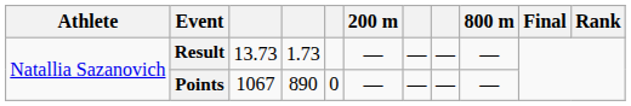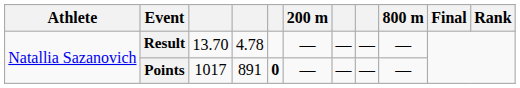Result | column 3: 13.73 -> 13.70
Result | column 4: 1.73 -> 4.78
Points | column 3: 1067 -> 1017
Points | column 4: 890 -> 891
Points | column 5: normal -> bold
